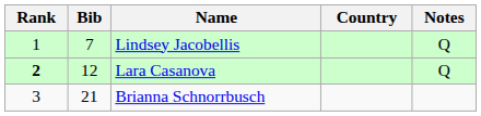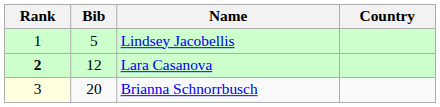- column: Notes | Q | Q
Lindsey Jacobellis | Bib: 7 -> 5
Brianna Schnorrbusch | Rank: no background -> lightyellow background
Brianna Schnorrbusch | Bib: 21 -> 20
